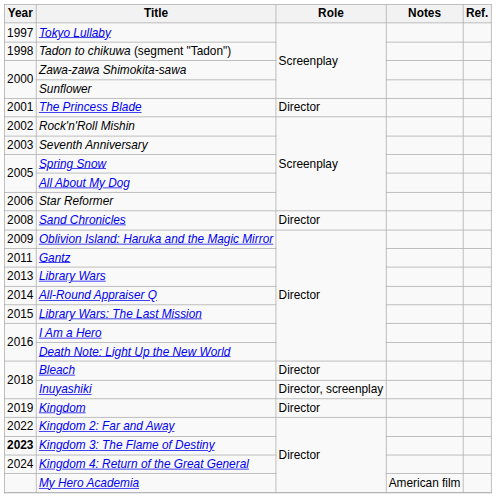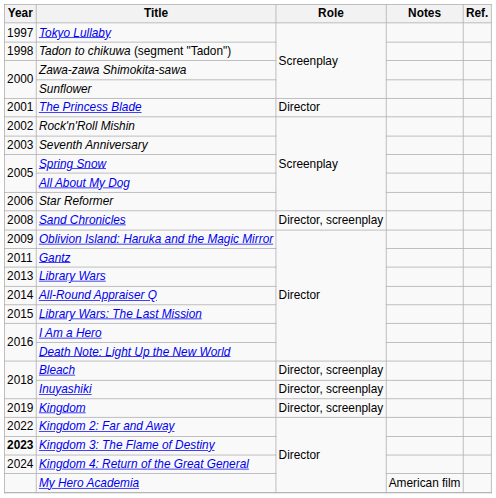Sand Chronicles | Role: Director -> Director, screenplay
Bleach | Role: Director -> Director, screenplay
Kingdom | Role: Director -> Director, screenplay
